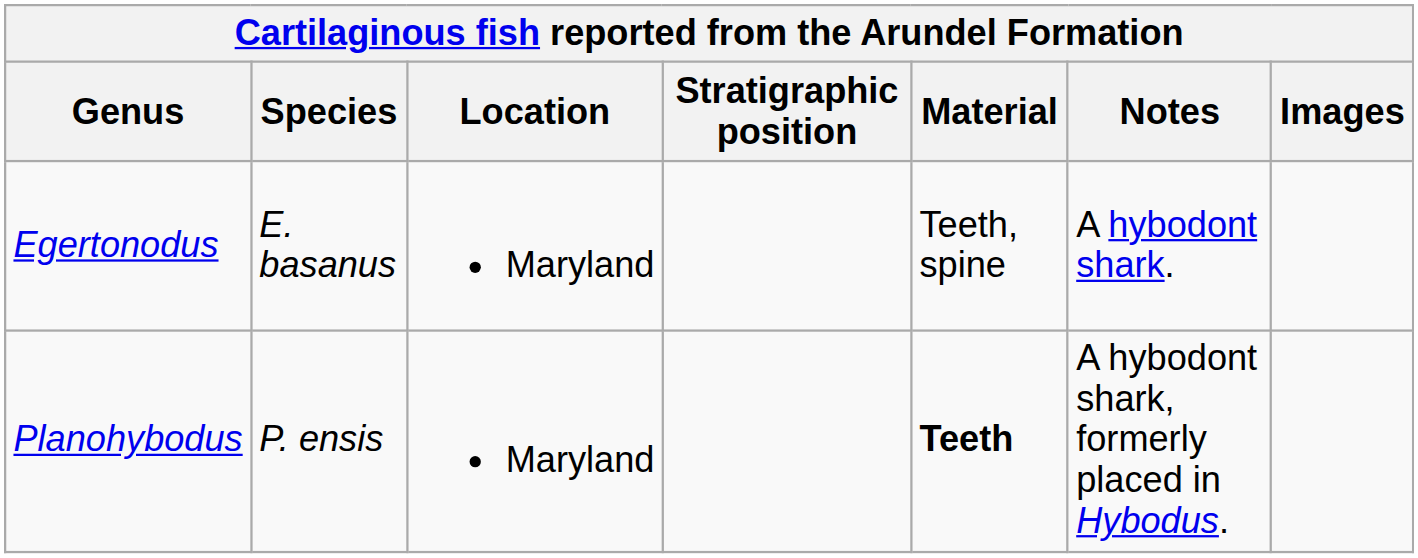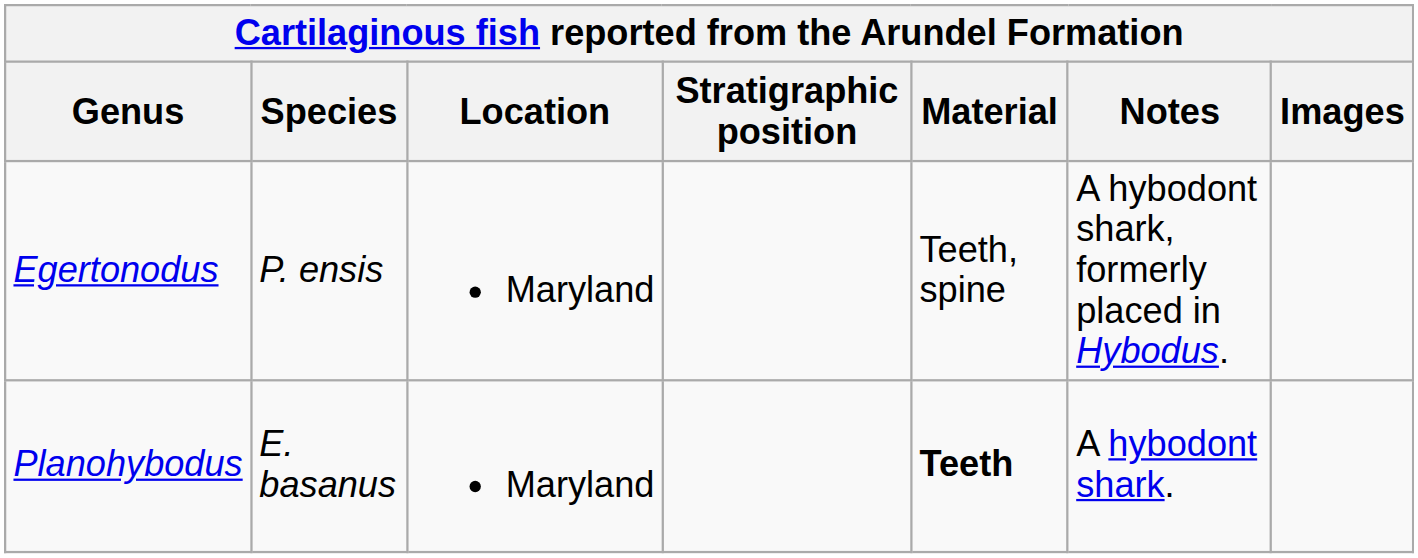Egertonodus | Species: E. basanus -> P. ensis
Egertonodus | Notes: A hybodont shark. -> A hybodont shark, formerly placed in Hybodus.
Planohybodus | Species: P. ensis -> E. basanus
Planohybodus | Notes: A hybodont shark, formerly placed in Hybodus. -> A hybodont shark.
